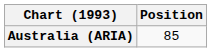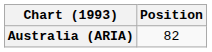Australia (ARIA) | Position: 85 -> 82
